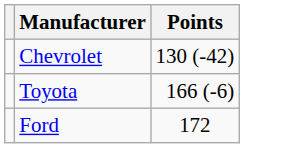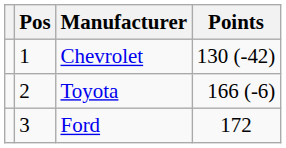+ column: Pos | 1 | 2 | 3
